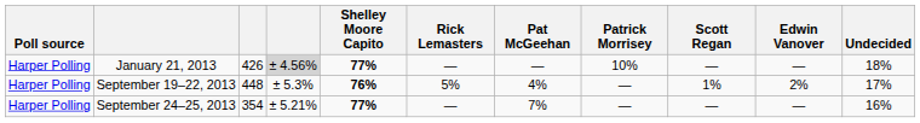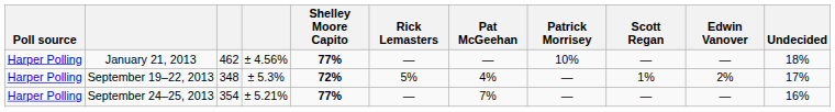January 21, 2013 | column 3: 426 -> 462
January 21, 2013 | column 4: lightgrey background -> no background
September 19–22, 2013 | column 3: 448 -> 348
September 19–22, 2013 | Shelley Moore Capito: 76% -> 72%
